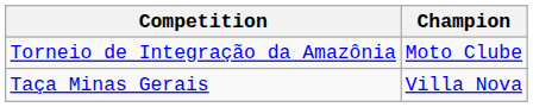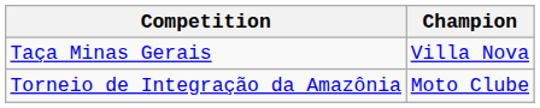rows swapped: Taça Minas Gerais <-> Torneio de Integração da Amazônia
